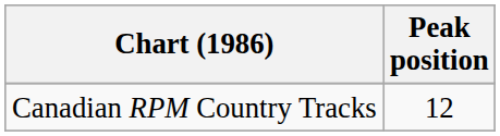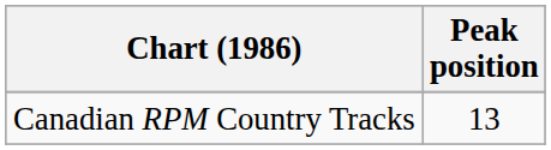Canadian RPM Country Tracks | Peak position: 12 -> 13
